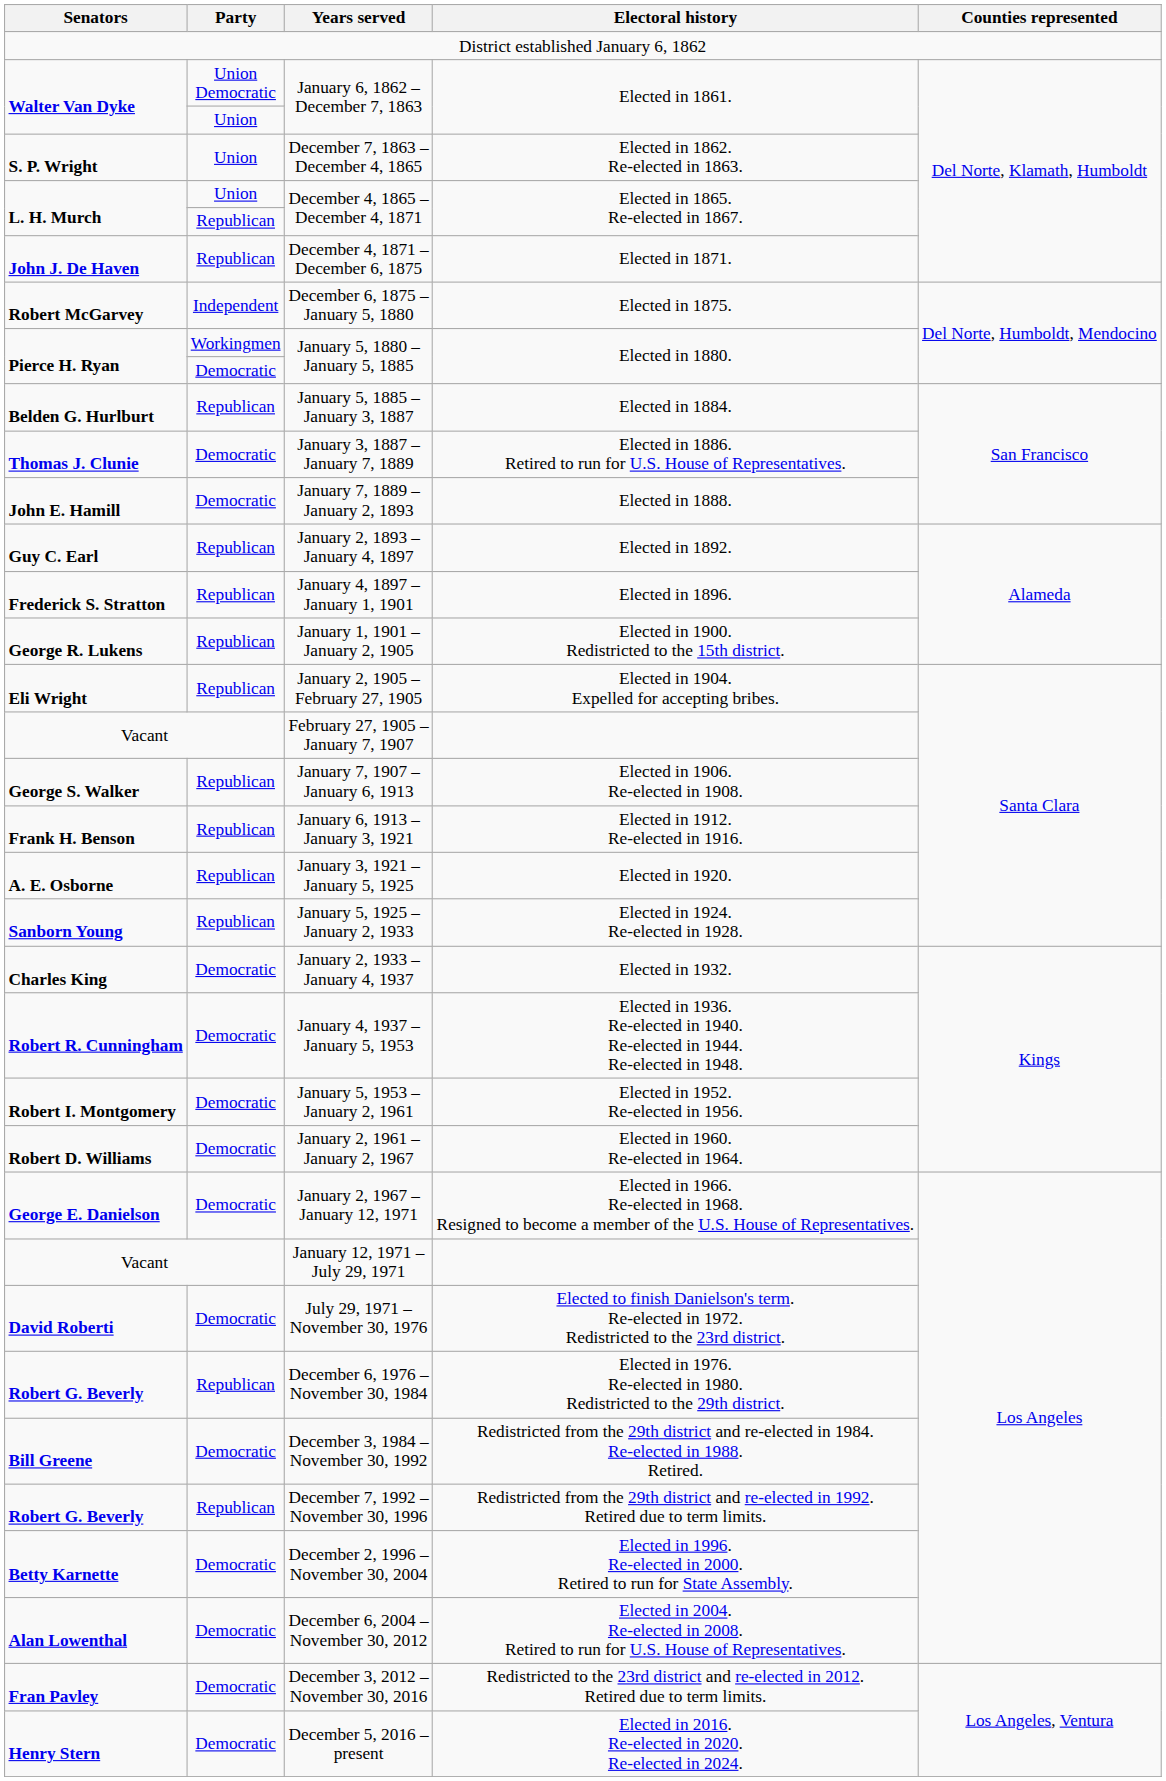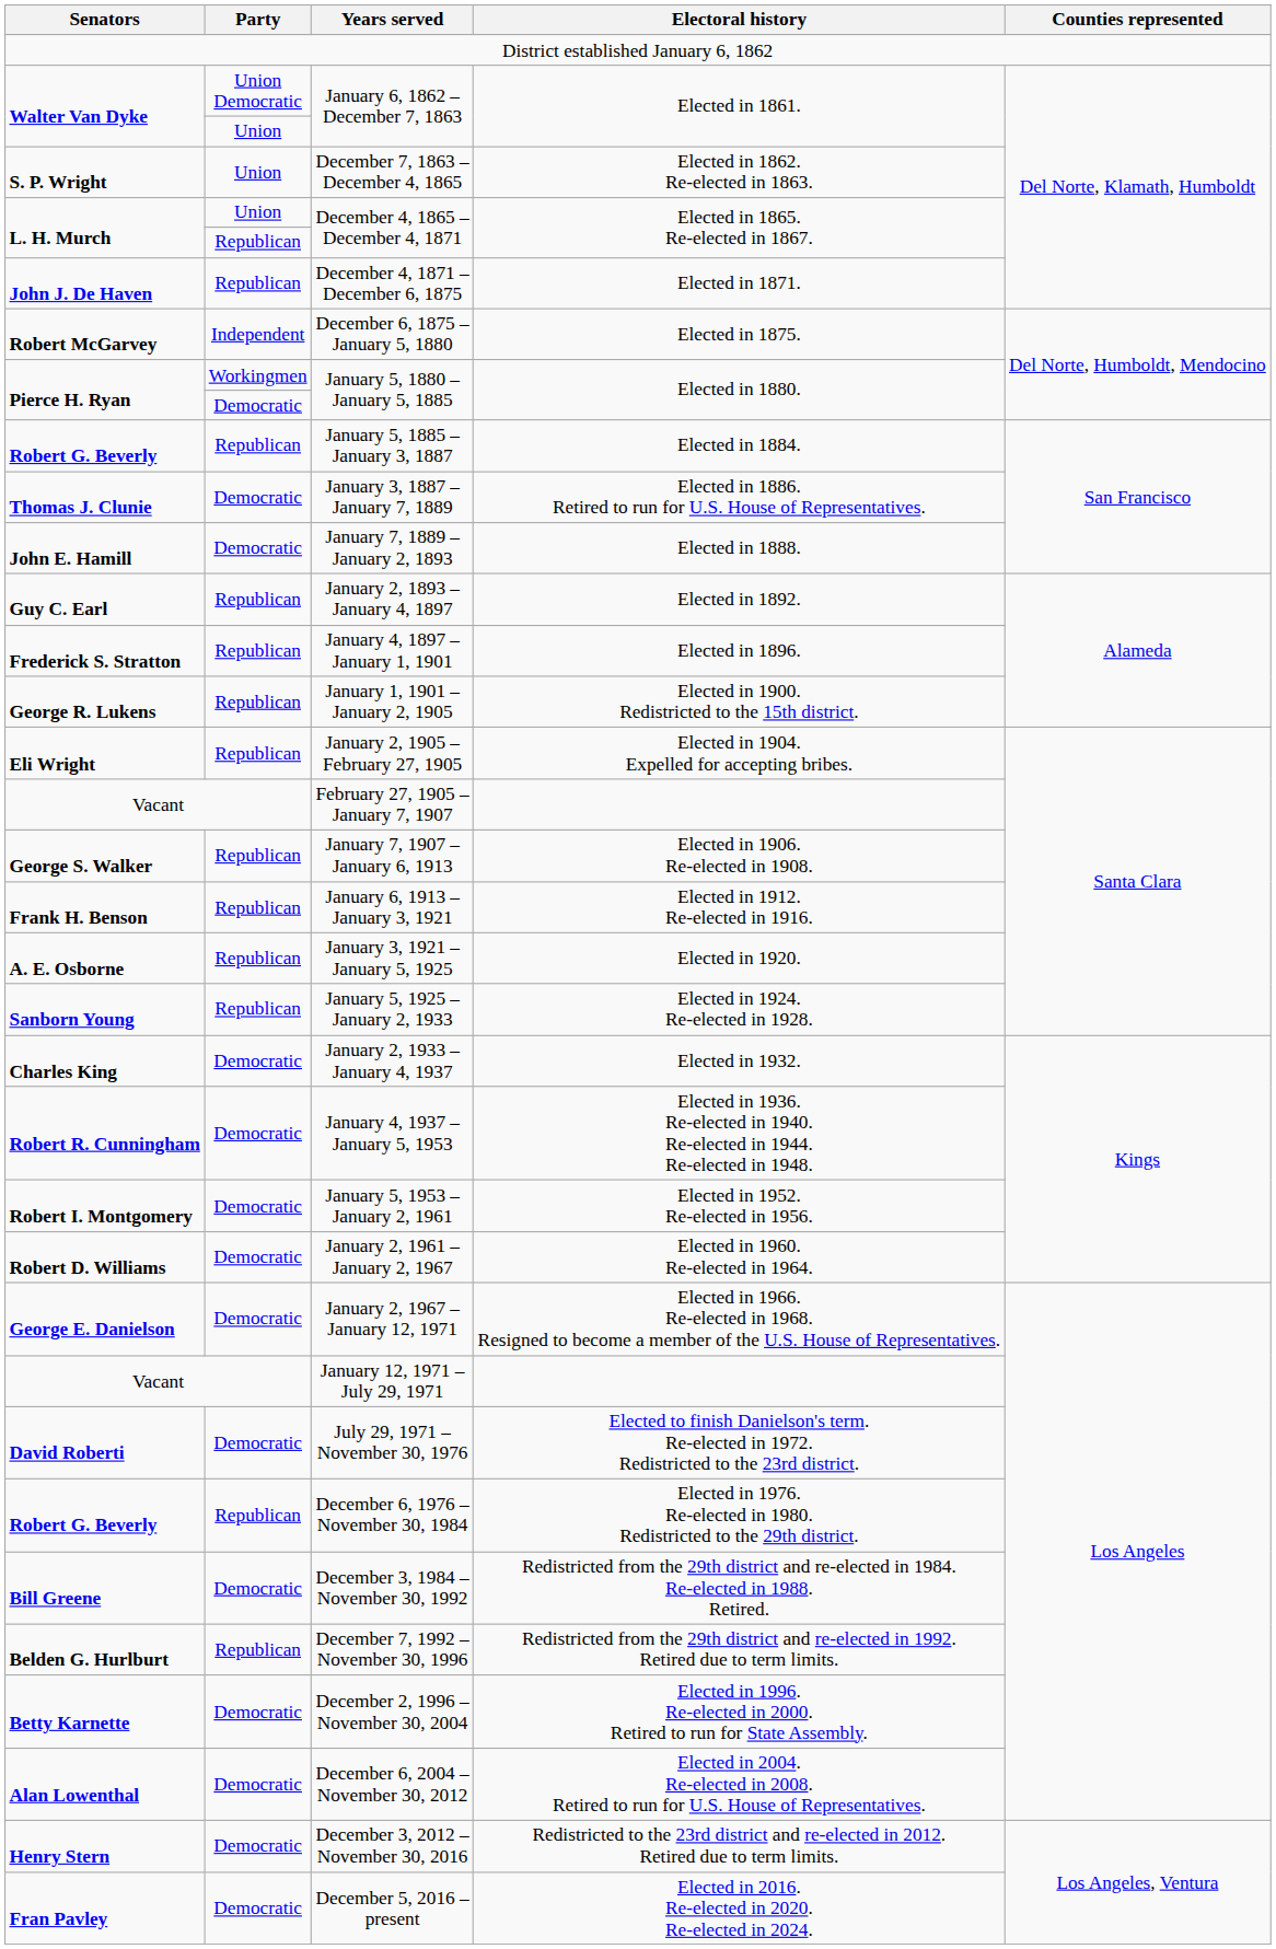January 5, 1885 – January 3, 1887 | Senators: Belden G. Hurlburt -> Robert G. Beverly
December 7, 1992 – November 30, 1996 | Senators: Robert G. Beverly -> Belden G. Hurlburt
December 3, 2012 – November 30, 2016 | Senators: Fran Pavley -> Henry Stern
December 5, 2016 – present | Senators: Henry Stern -> Fran Pavley
